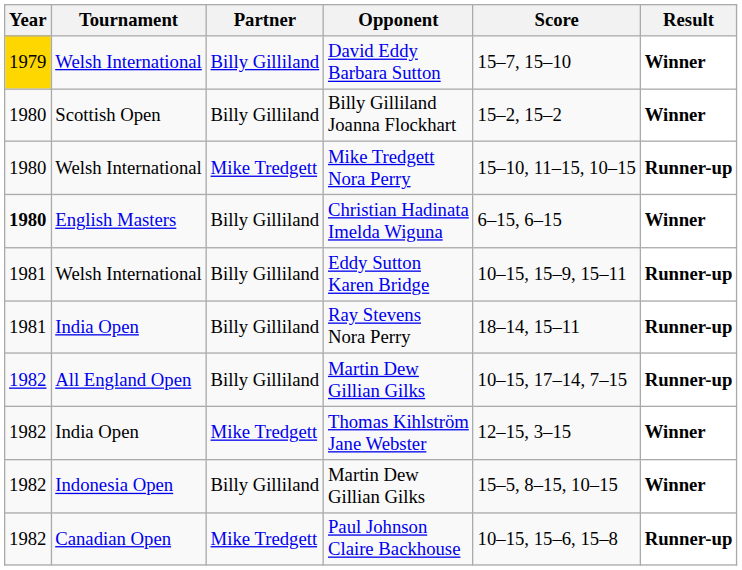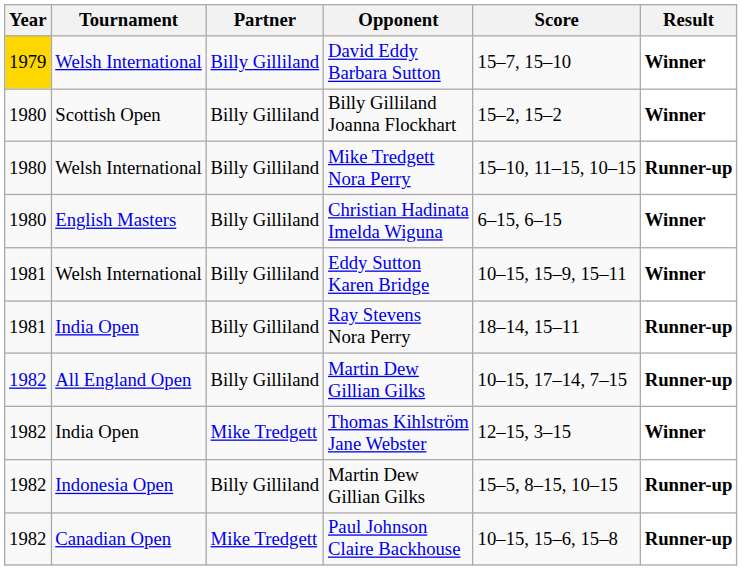Mike Tredgett Nora Perry | Partner: Mike Tredgett -> Billy Gilliland
Christian Hadinata Imelda Wiguna | Year: bold -> normal
Eddy Sutton Karen Bridge | Result: Runner-up -> Winner
Indonesia Open / Martin Dew Gillian Gilks | Result: Winner -> Runner-up
